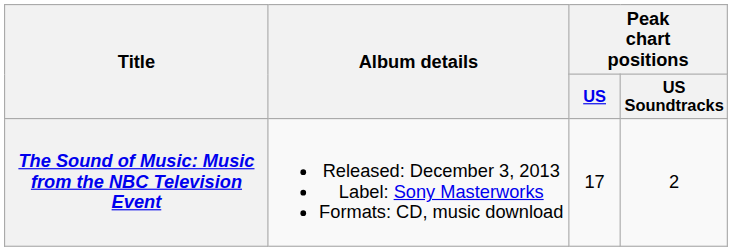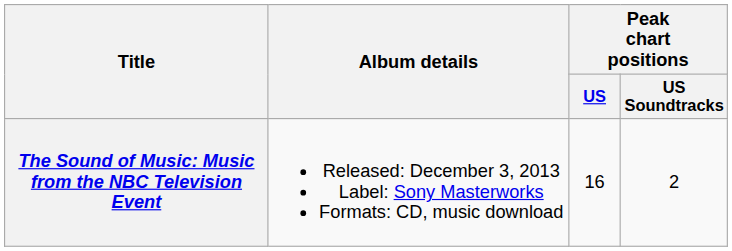The Sound of Music: Music from the NBC Television Event | Peak chart positions / US: 17 -> 16
